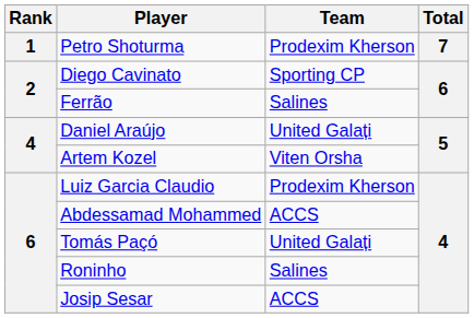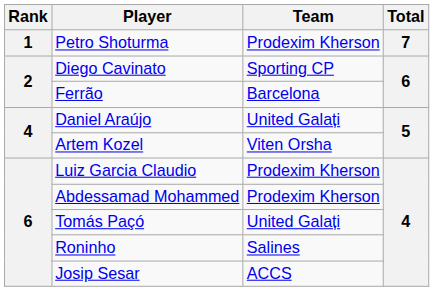Ferrão | Team: Salines -> Barcelona
Abdessamad Mohammed | Team: ACCS -> Prodexim Kherson
